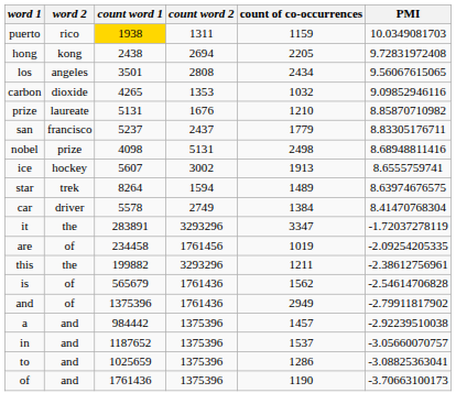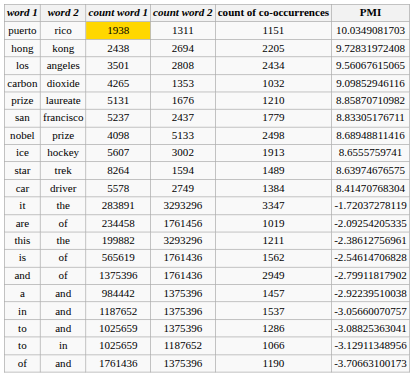puerto | count of co-occurrences: 1159 -> 1151
nobel | count word 2: 5131 -> 5133
is | count word 1: 565679 -> 565619
+ row: to | in | 1025659 | 1187652 | 1066 | -3.12911348956
